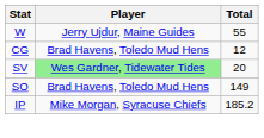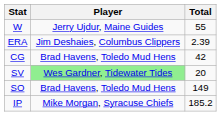+ row: ERA | Jim Deshaies, Columbus Clippers | 2.39
CG | Total: 12 -> 42
